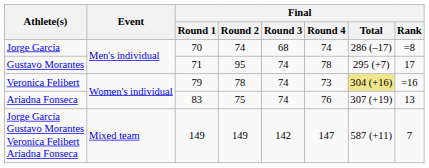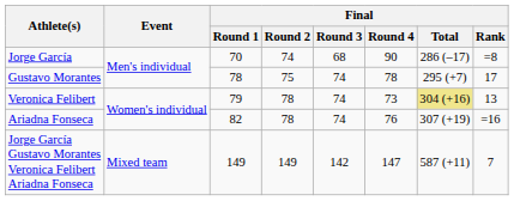Jorge García | Final / Round 4: 74 -> 90
Gustavo Morantes | Final / Round 1: 71 -> 78
Gustavo Morantes | Final / Round 2: 95 -> 75
Veronica Felibert | Final / Rank: =16 -> 13
Ariadna Fonseca | Final / Round 1: 83 -> 82
Ariadna Fonseca | Final / Round 2: 75 -> 78
Ariadna Fonseca | Final / Rank: 13 -> =16
